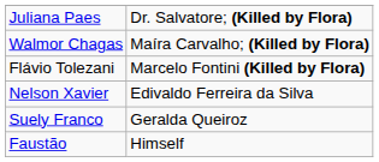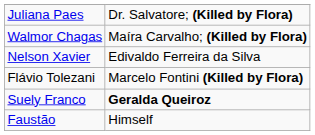rows swapped: Flávio Tolezani <-> Nelson Xavier
Suely Franco | column 2: normal -> bold
